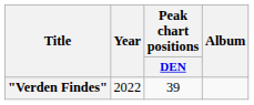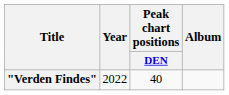"Verden Findes" | Peak chart positions / DEN: 39 -> 40
